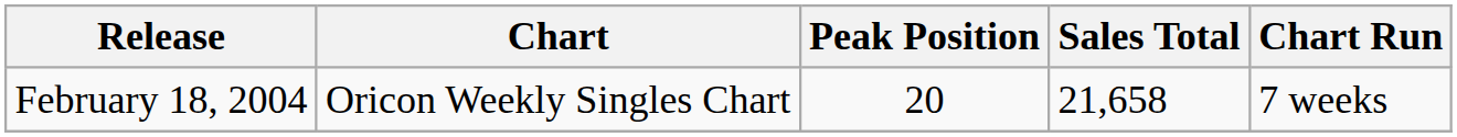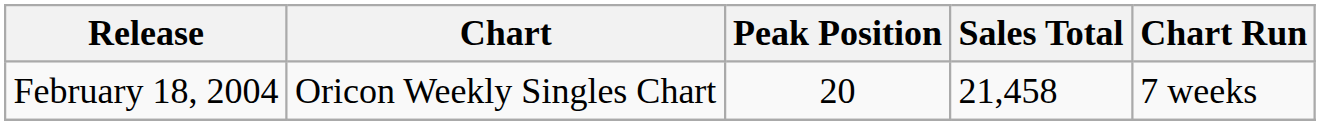February 18, 2004 | Sales Total: 21,658 -> 21,458
